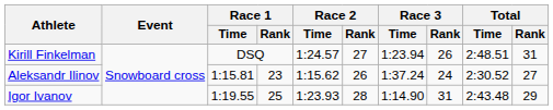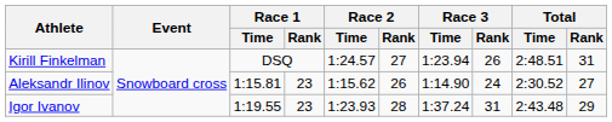Aleksandr Ilinov | Race 3 / Time: 1:37.24 -> 1:14.90
Igor Ivanov | Race 1 / Rank: 25 -> 23
Igor Ivanov | Race 3 / Time: 1:14.90 -> 1:37.24
